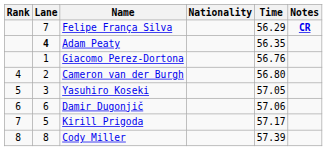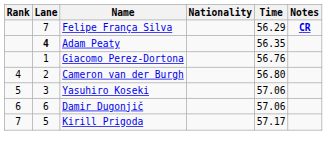Yasuhiro Koseki | Time: 57.05 -> 57.06
- row: 8 | 8 | Cody Miller | 57.39
